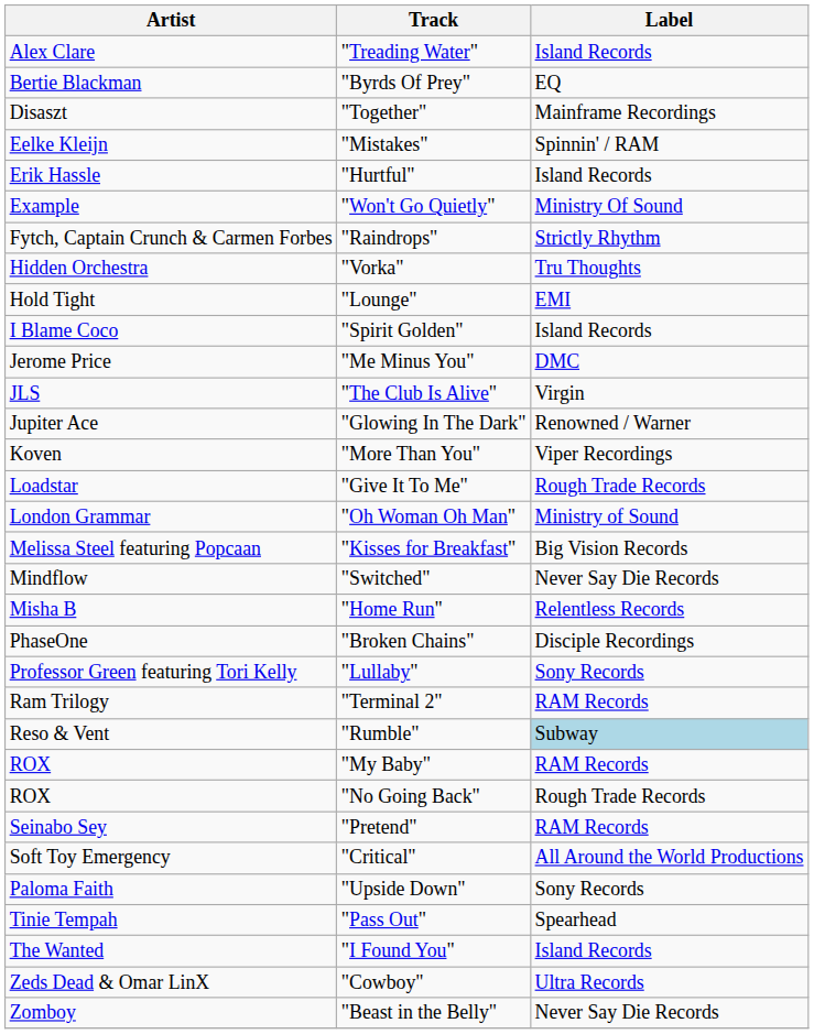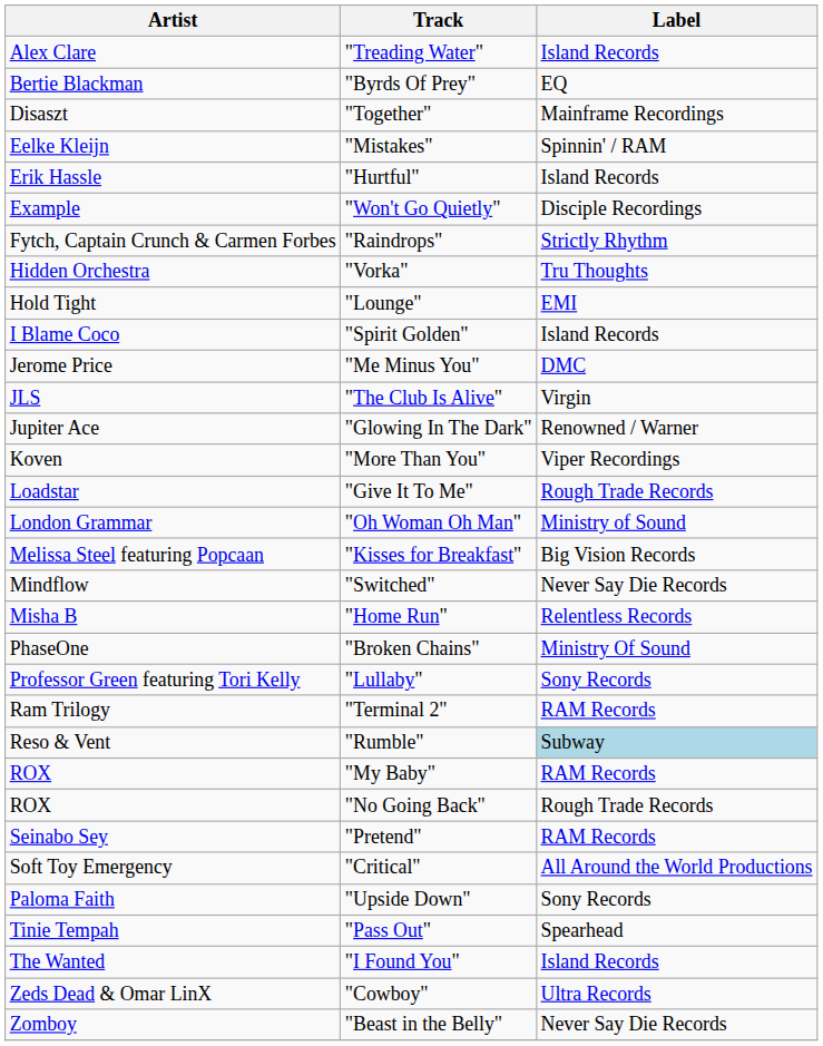"Won't Go Quietly" | Label: Ministry Of Sound -> Disciple Recordings
"Broken Chains" | Label: Disciple Recordings -> Ministry Of Sound
